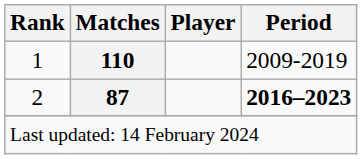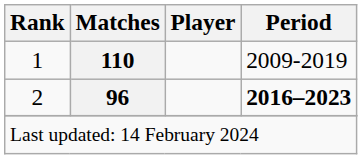2 | Matches: 87 -> 96
